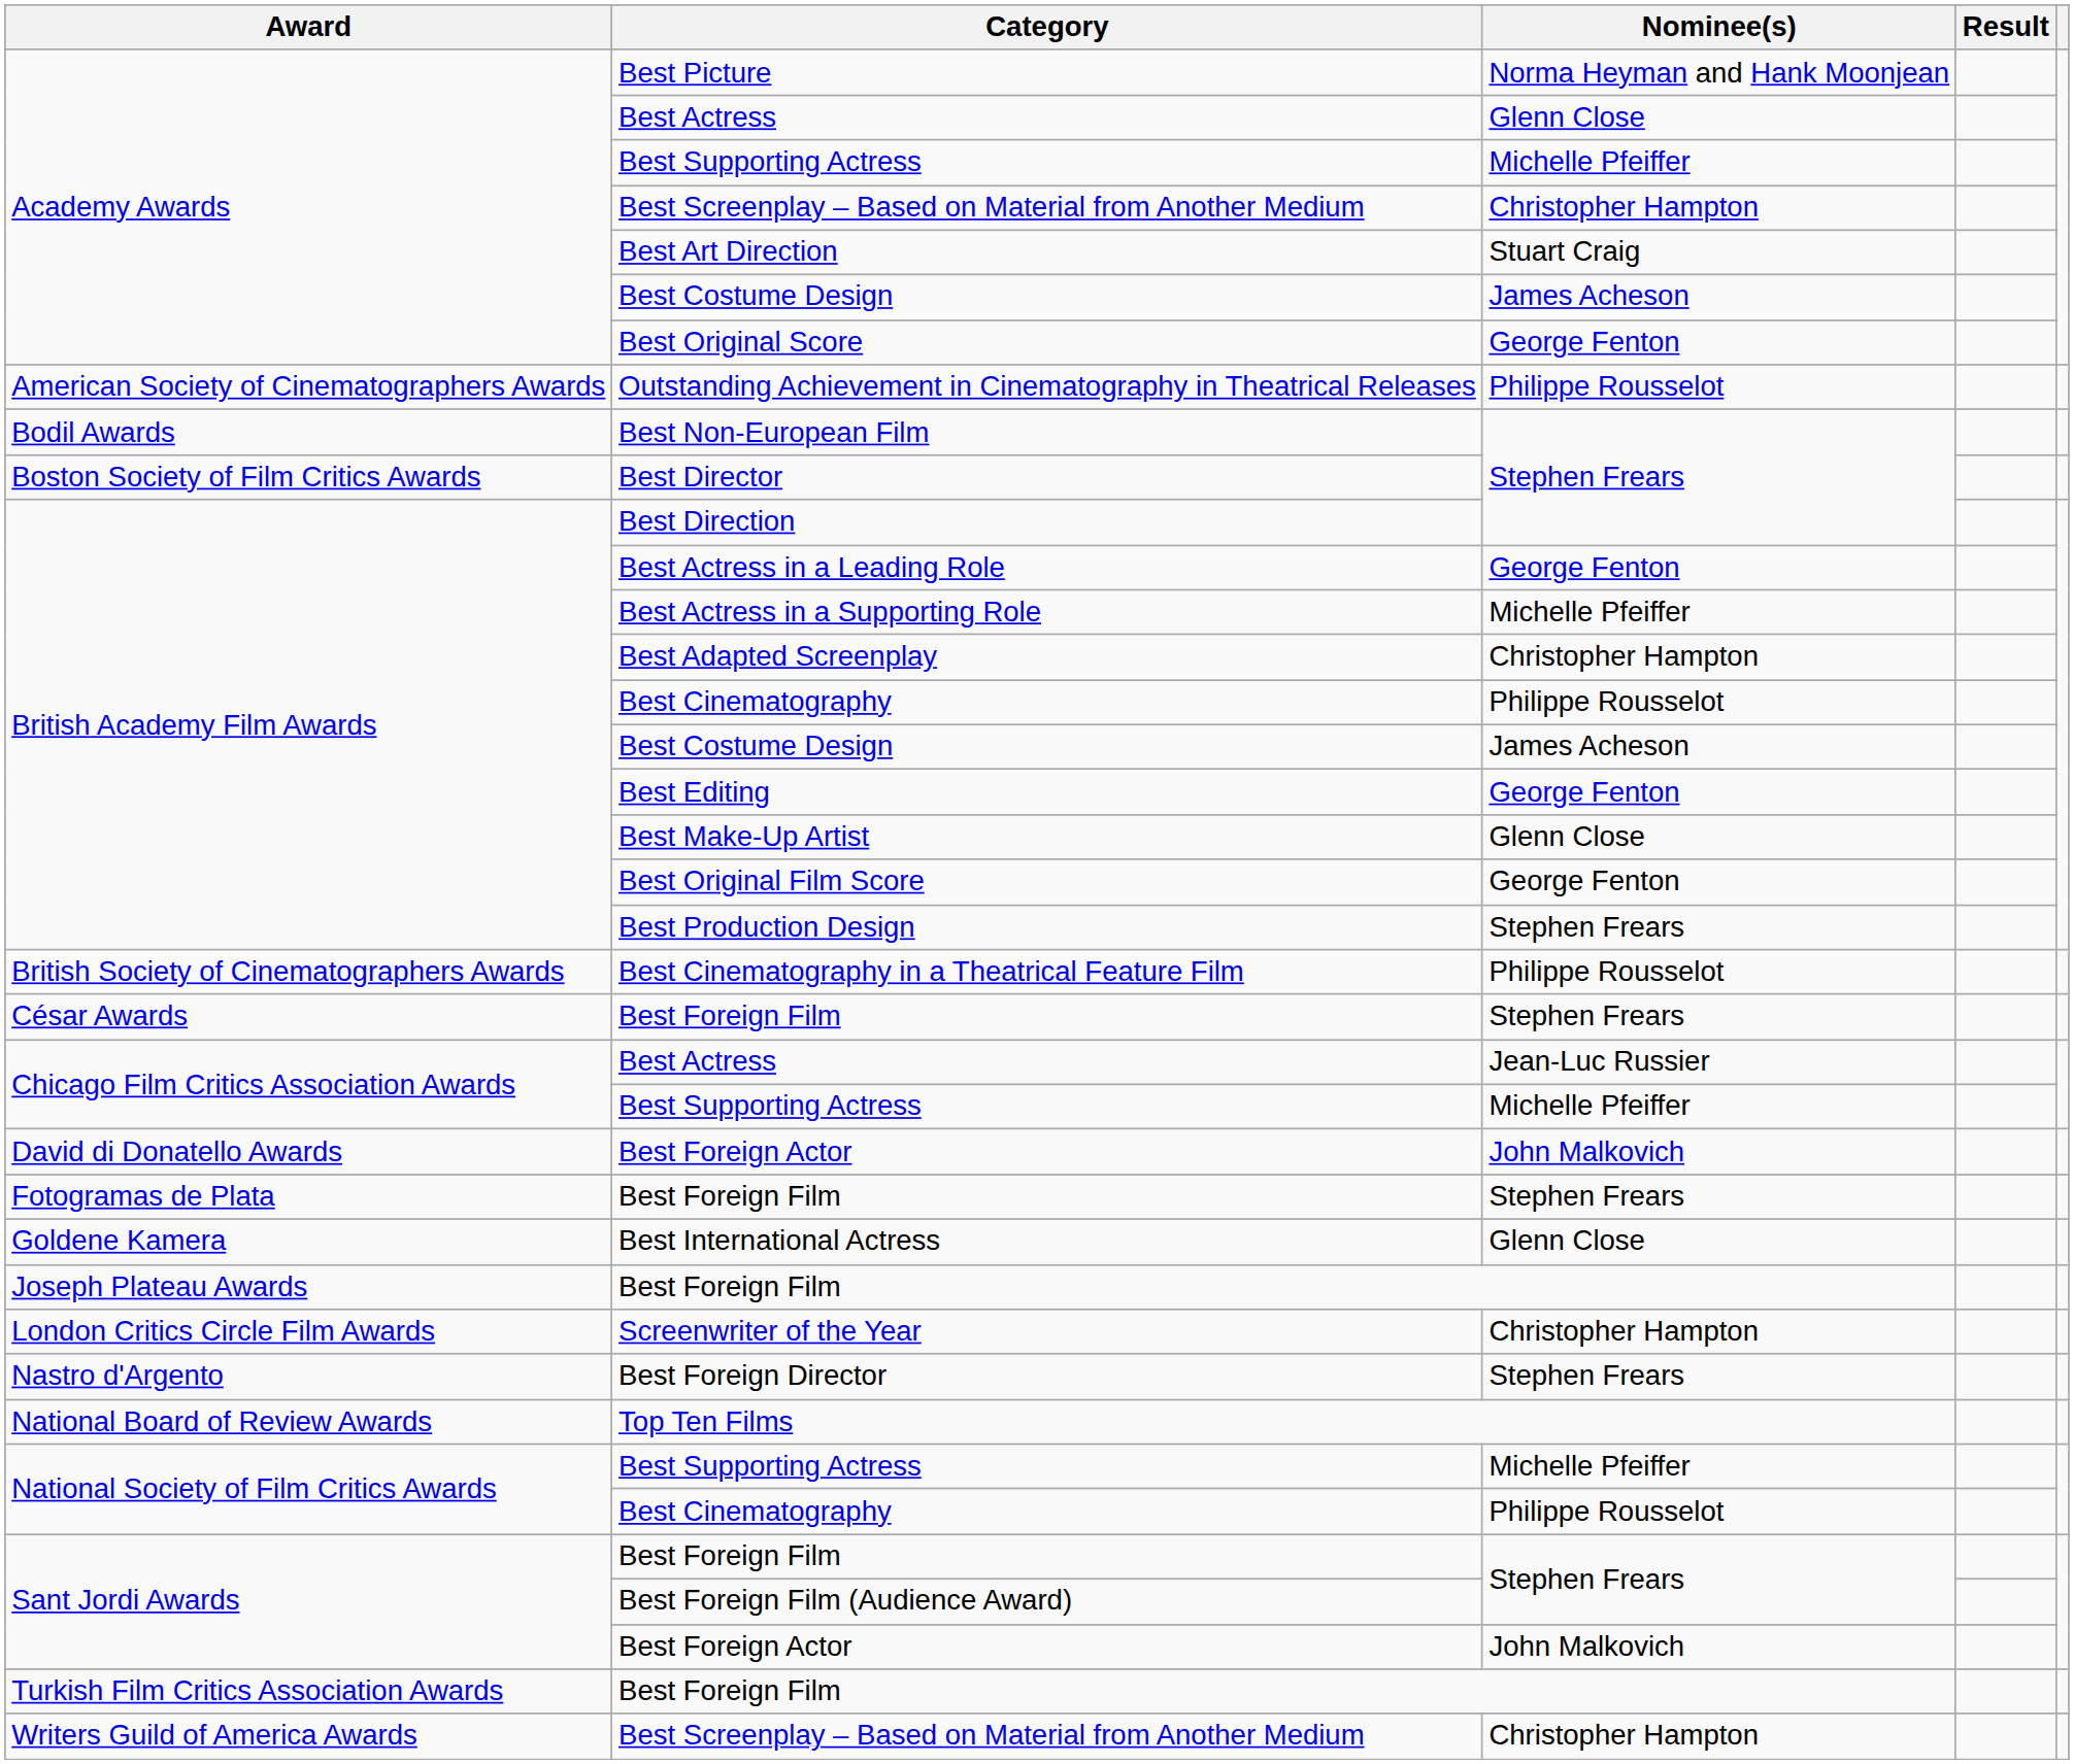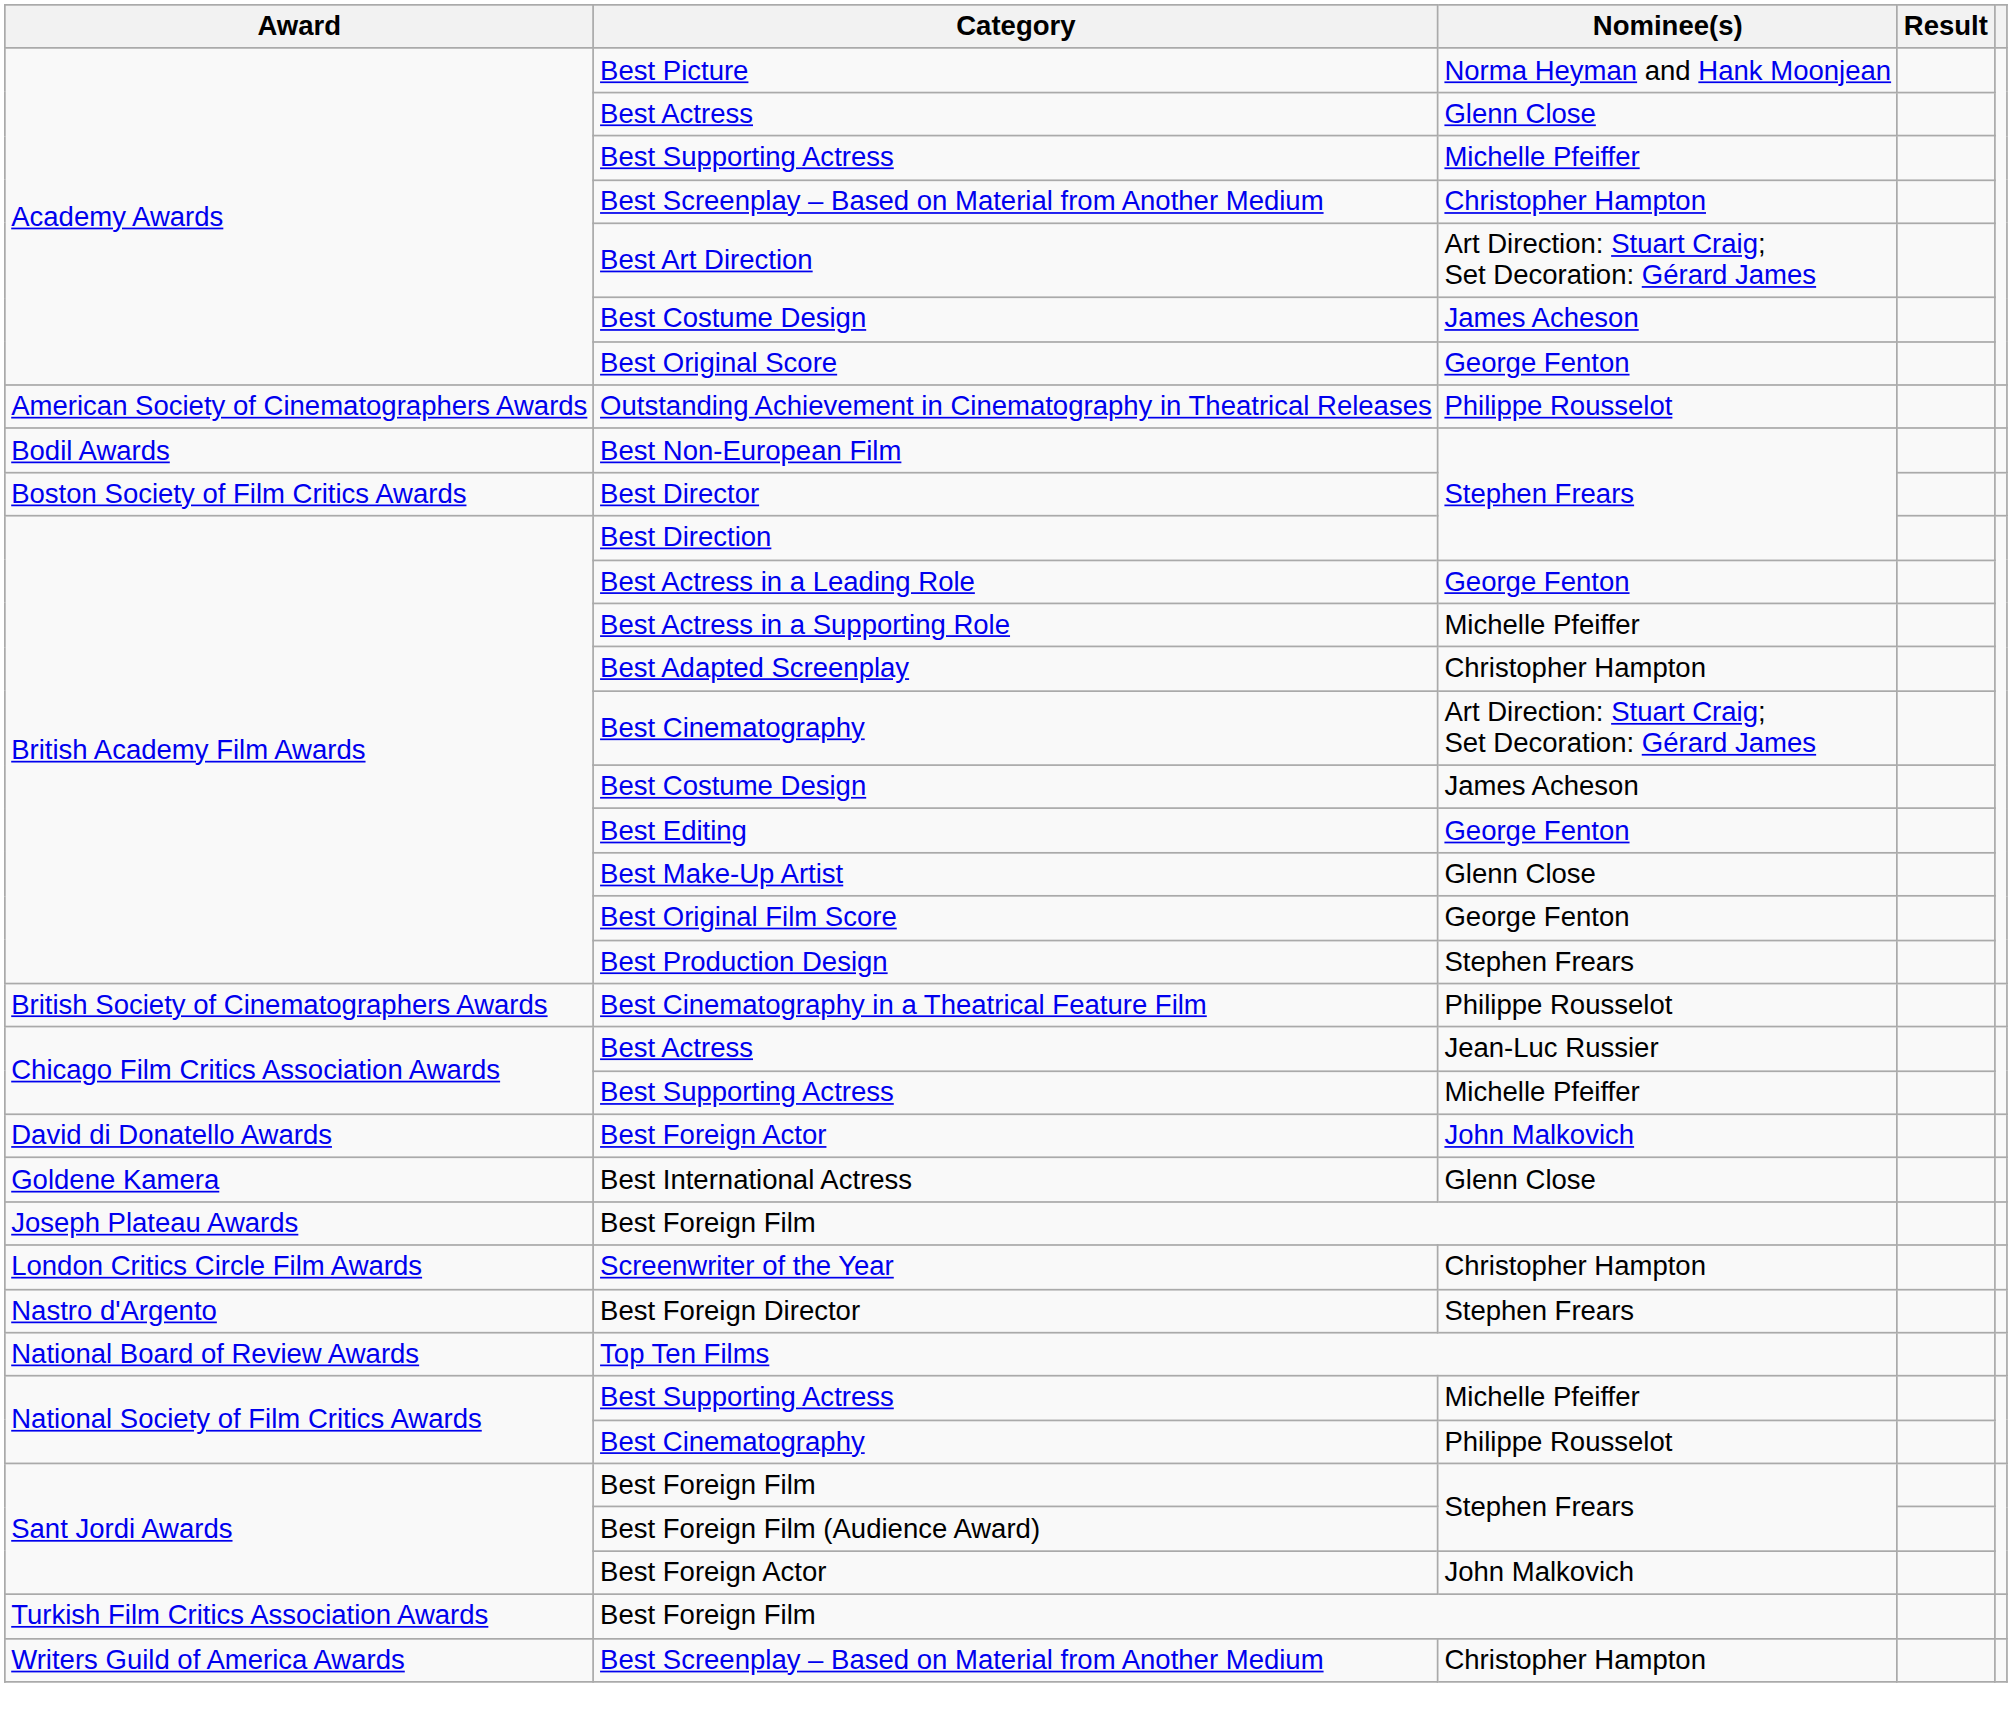Best Art Direction | Nominee(s): Stuart Craig -> Art Direction: Stuart Craig; Set Decoration: Gérard James
British Academy Film Awards / Best Cinematography | Nominee(s): Philippe Rousselot -> Art Direction: Stuart Craig; Set Decoration: Gérard James
- row: César Awards | Best Foreign Film | Stephen Frears
- row: Fotogramas de Plata | Best Foreign Film | Stephen Frears
